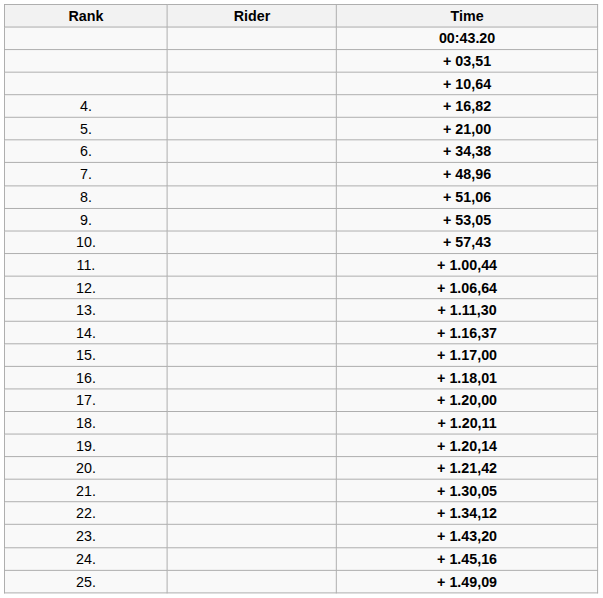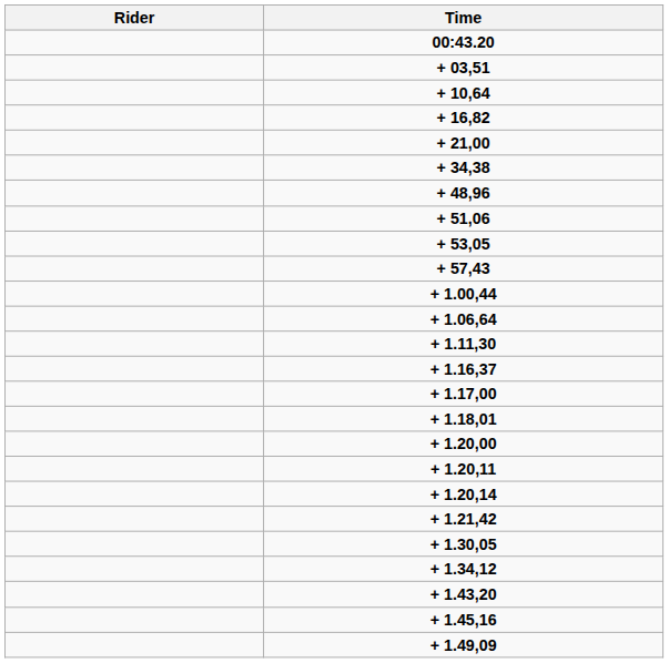- column: Rank | 4. | 5. | 6. | 7. | 8. | 9. | 10. | 11. | 12. | 13. | 14. | 15. | 16. | 17. | 18. | 19. | 20. | 21. | 22. | 23. | 24. | 25.
